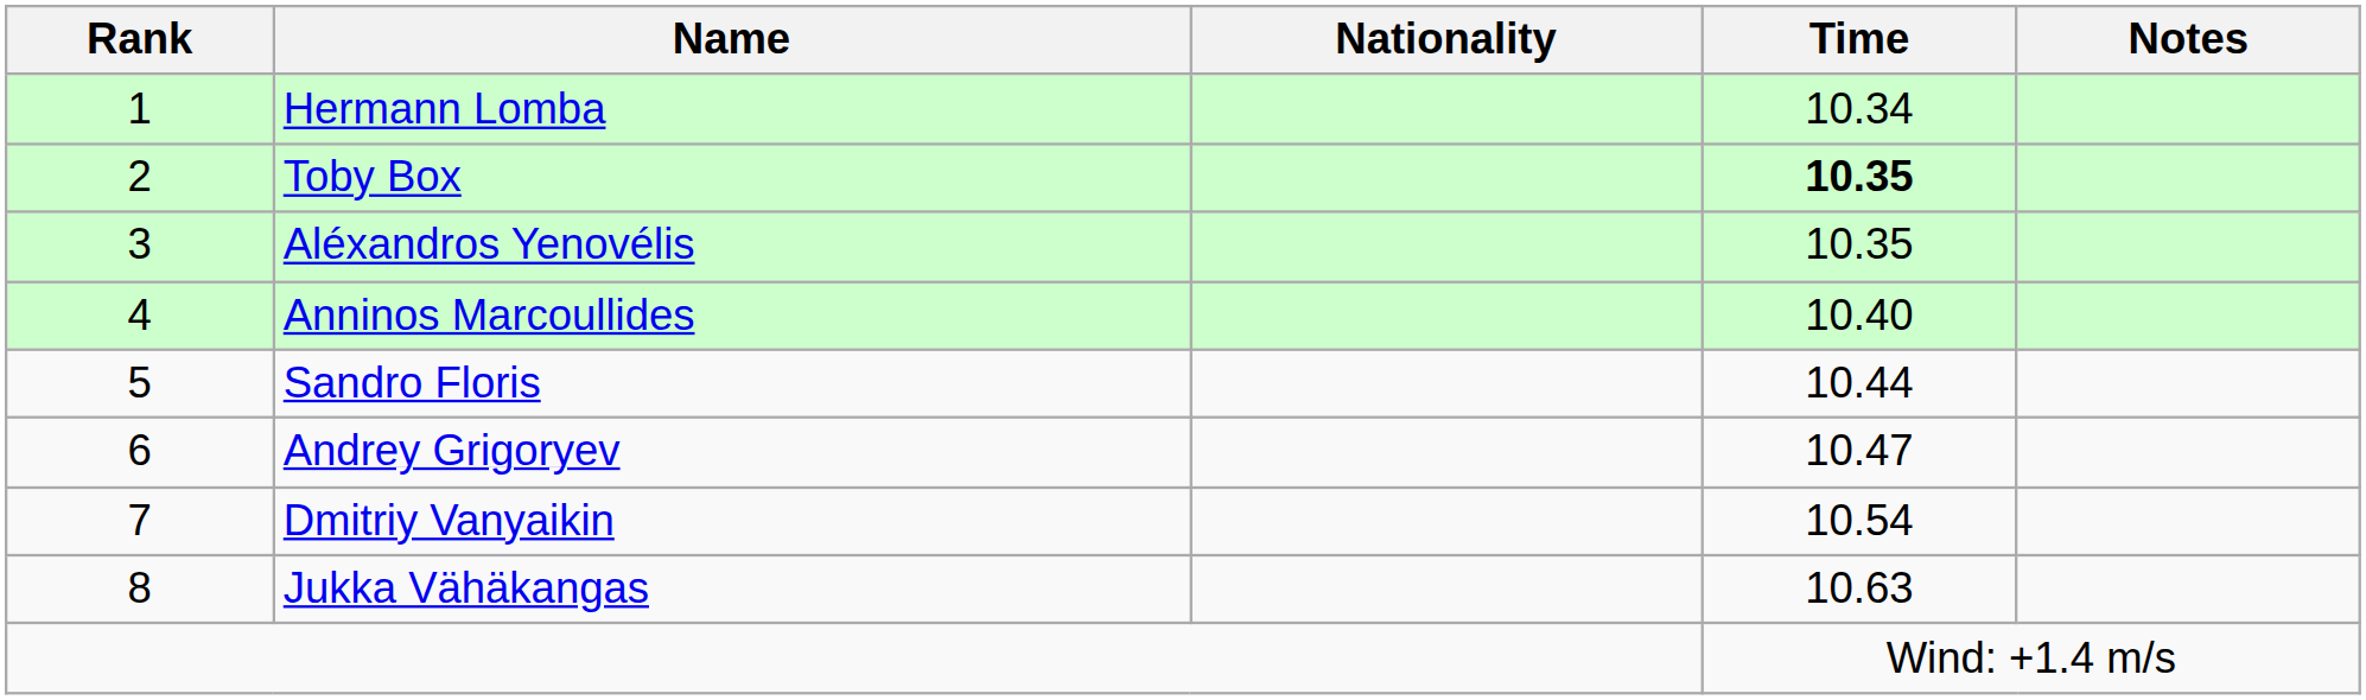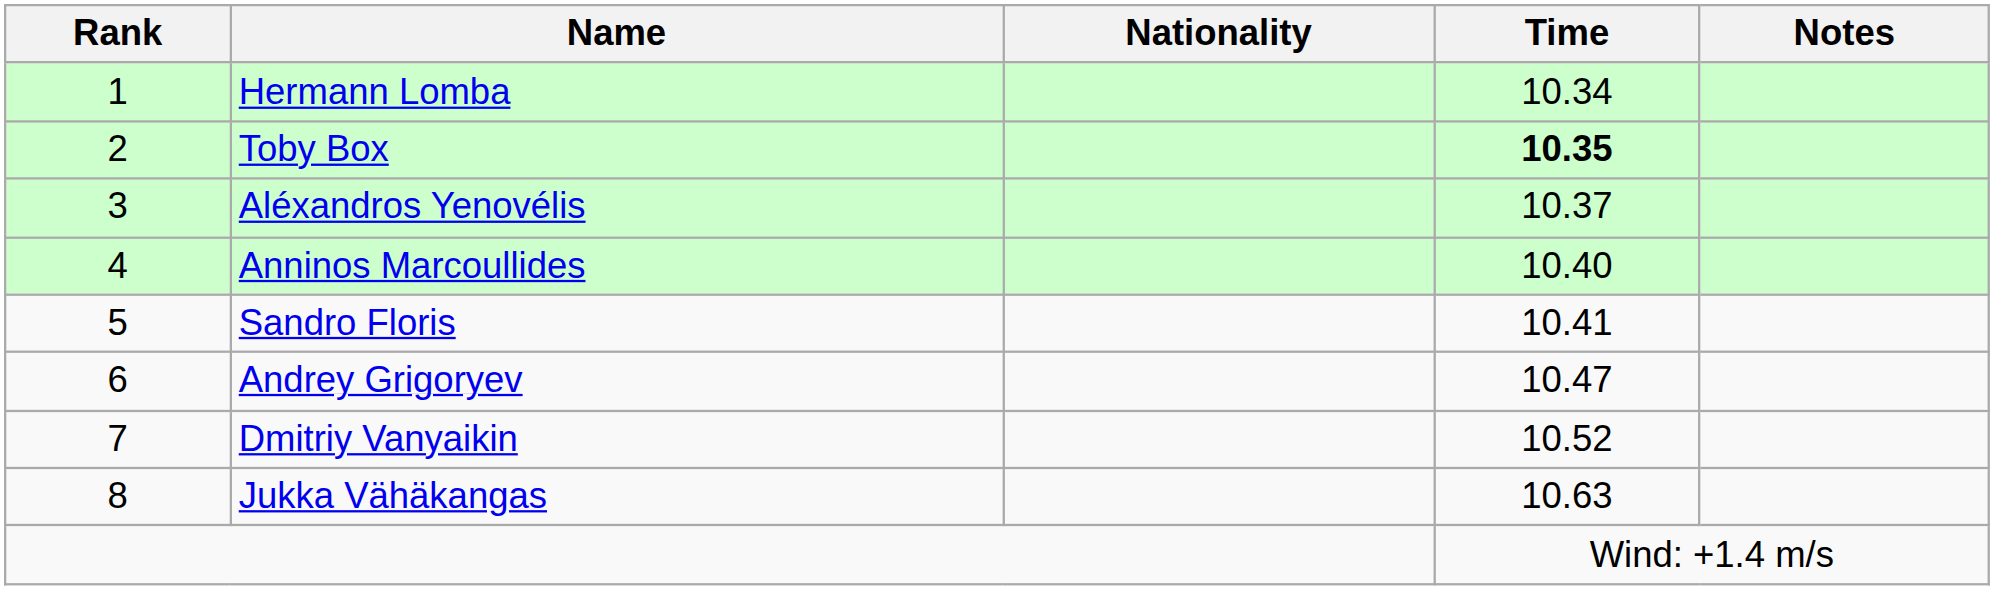Aléxandros Yenovélis | Time: 10.35 -> 10.37
Sandro Floris | Time: 10.44 -> 10.41
Dmitriy Vanyaikin | Time: 10.54 -> 10.52
